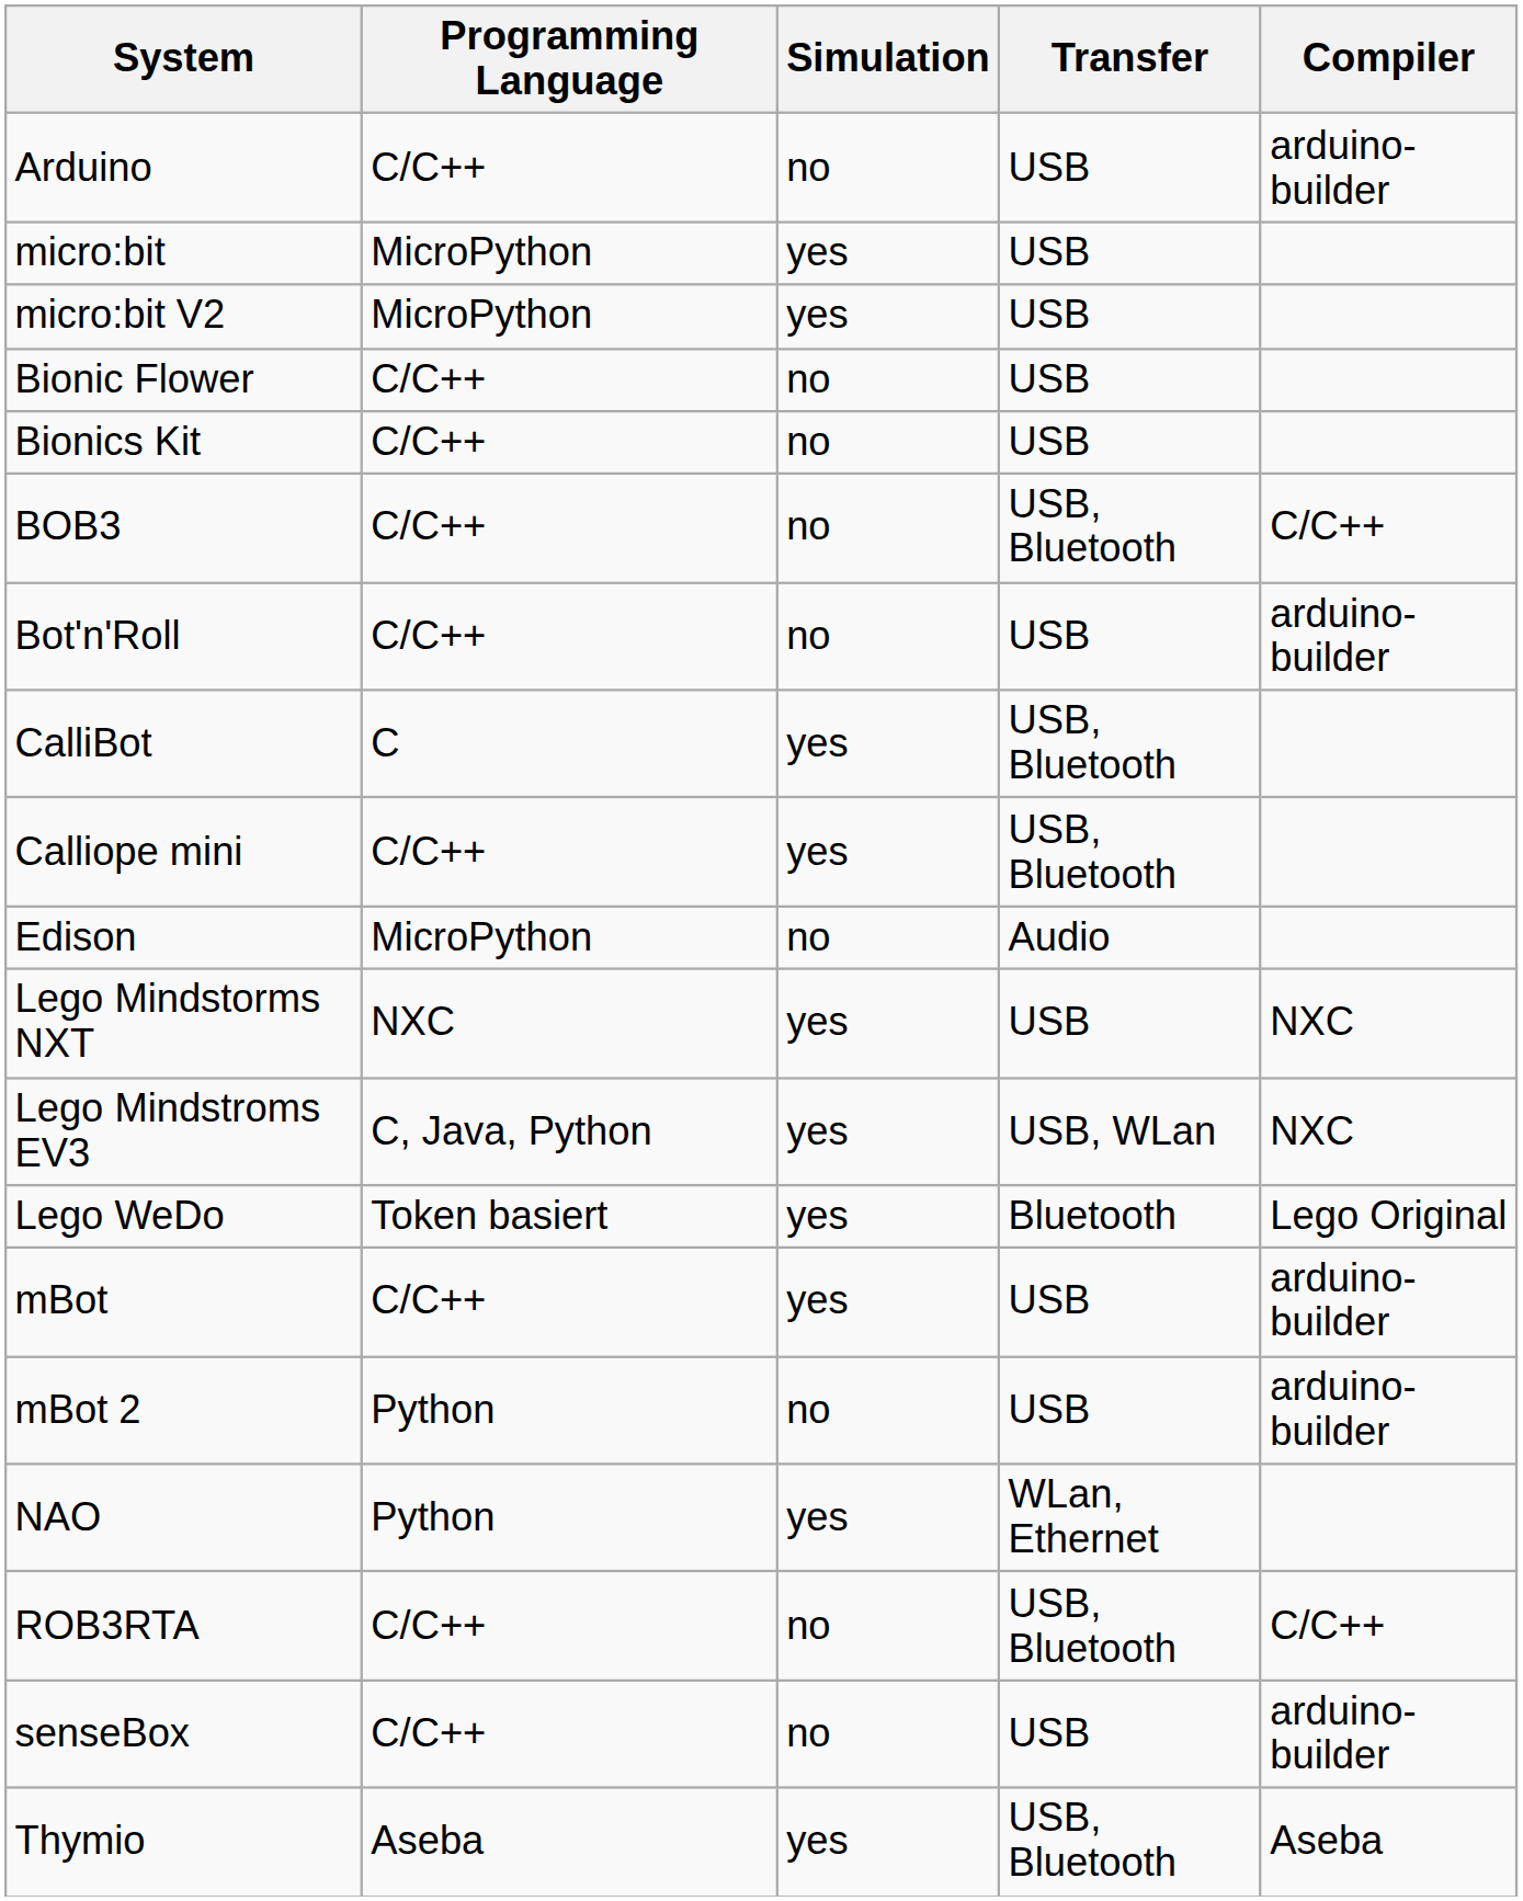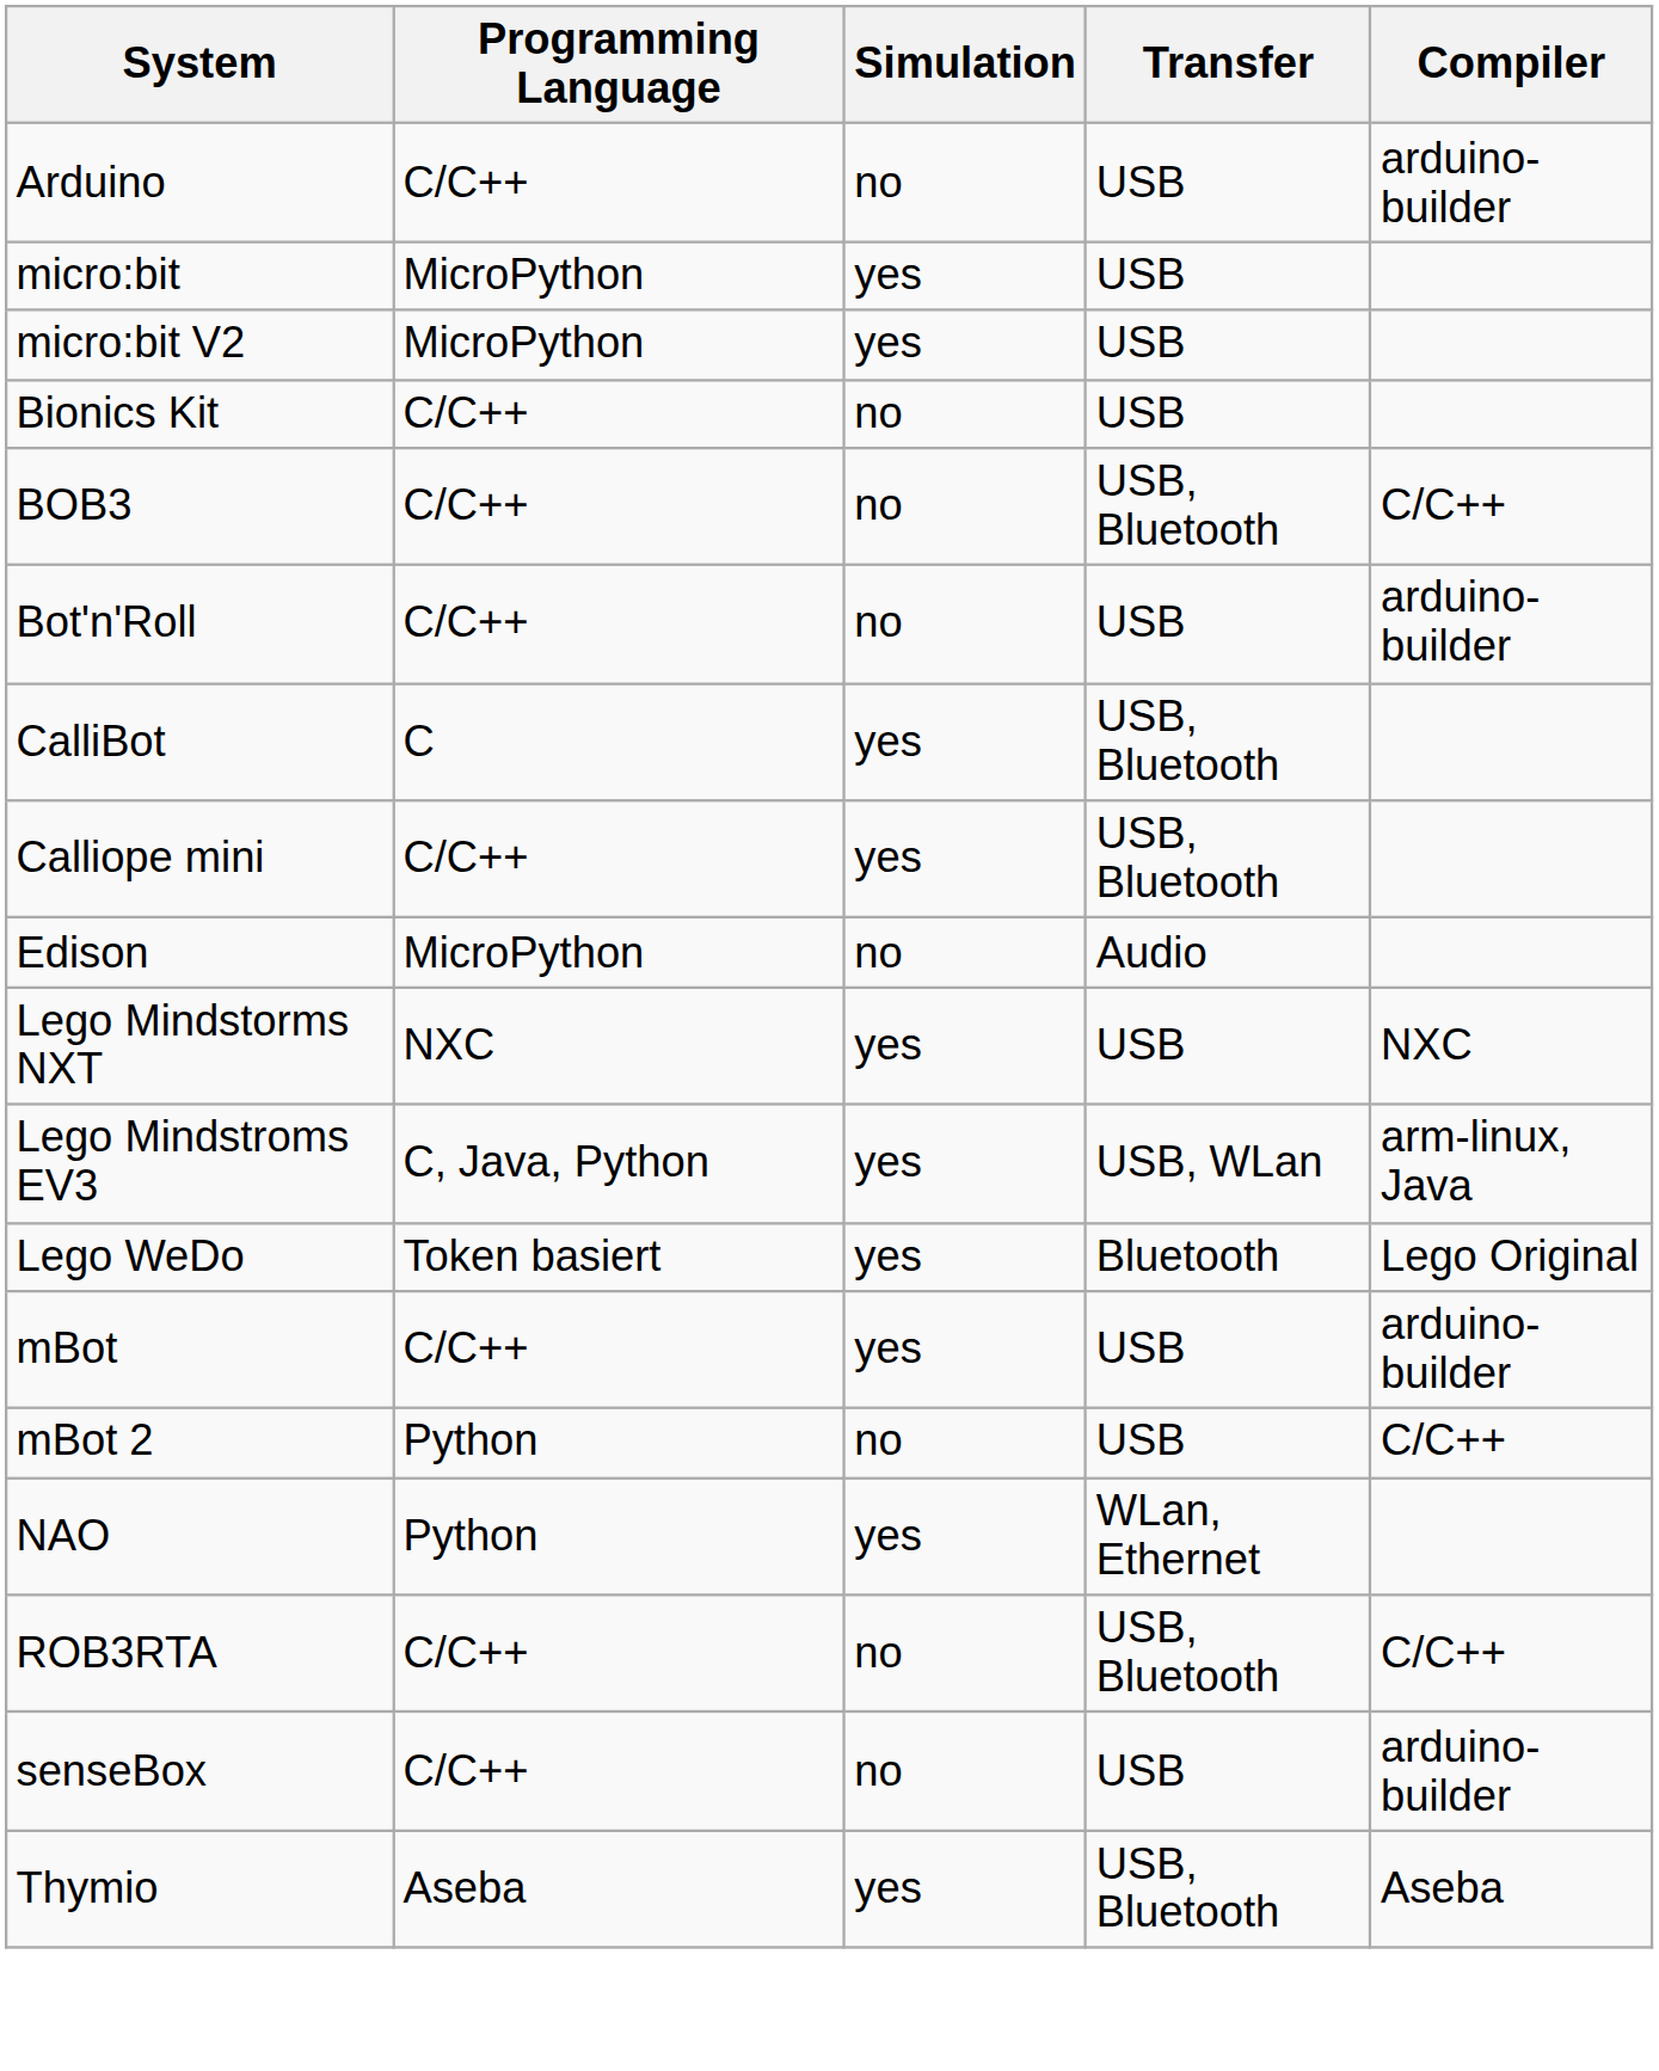- row: Bionic Flower | C/C++ | no | USB
Lego Mindstroms EV3 | Compiler: NXC -> arm-linux, Java
mBot 2 | Compiler: arduino-builder -> C/C++
